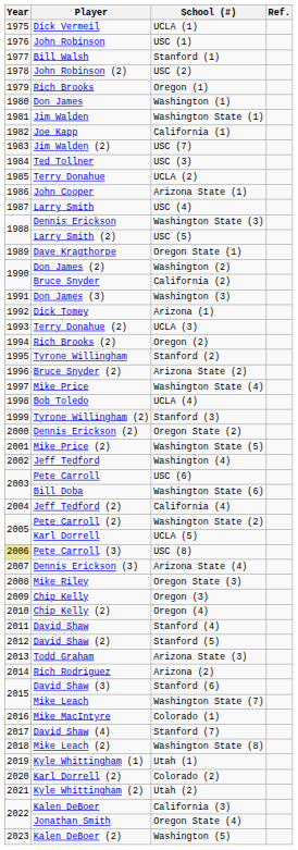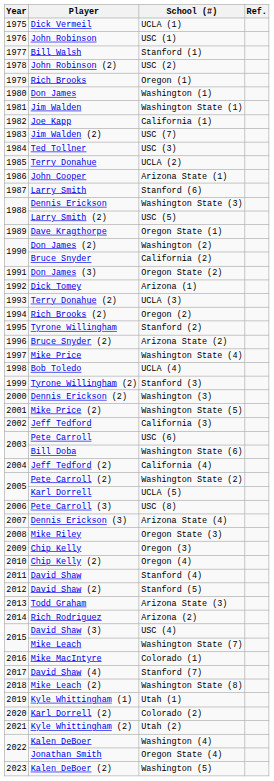Larry Smith | School (#): USC (4) -> Stanford (6)
Don James (3) | School (#): Washington (3) -> Oregon State (2)
Dennis Erickson (2) | School (#): Oregon State (2) -> Washington (3)
Jeff Tedford | School (#): Washington (4) -> California (3)
Pete Carroll (3) | Year: khaki background -> no background
David Shaw (3) | School (#): Stanford (6) -> USC (4)
Kalen DeBoer | School (#): California (3) -> Washington (4)
